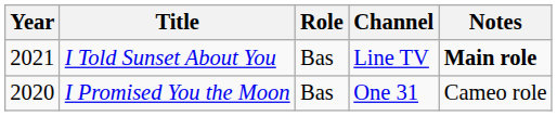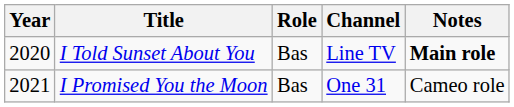I Told Sunset About You | Year: 2021 -> 2020
I Promised You the Moon | Year: 2020 -> 2021
